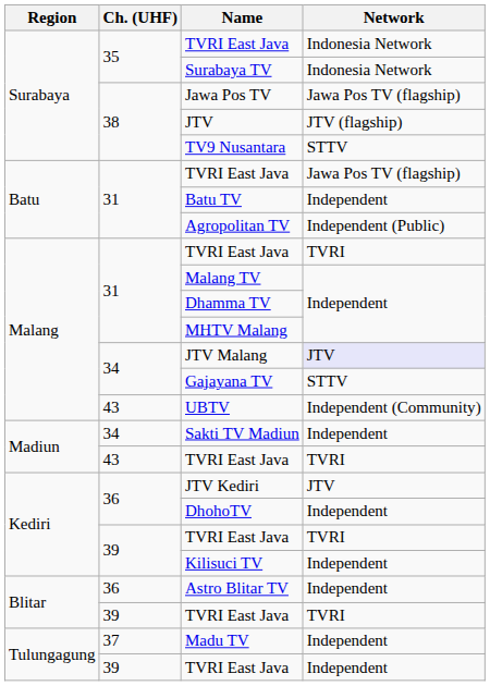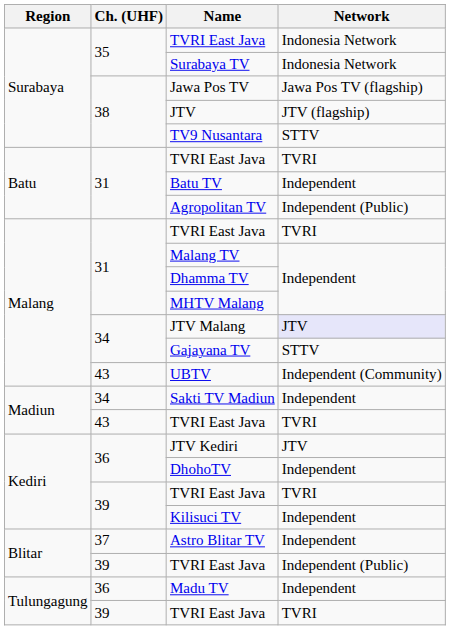Batu / TVRI East Java | Network: Jawa Pos TV (flagship) -> TVRI
Astro Blitar TV | Ch. (UHF): 36 -> 37
Blitar / TVRI East Java | Network: TVRI -> Independent (Public)
Madu TV | Ch. (UHF): 37 -> 36
Tulungagung / TVRI East Java | Network: Independent -> TVRI
